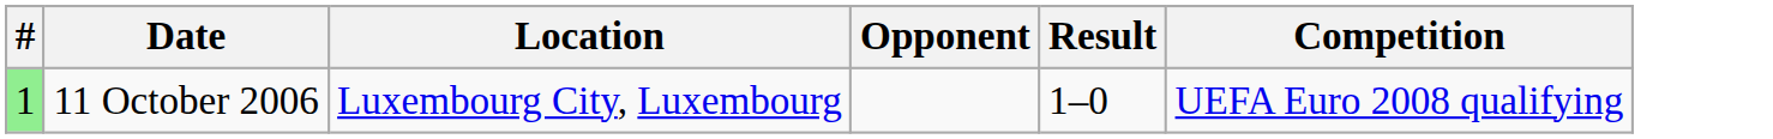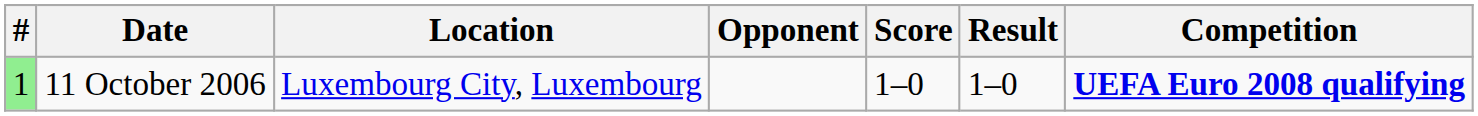+ column: Score | 1–0
11 October 2006 | Competition: normal -> bold
